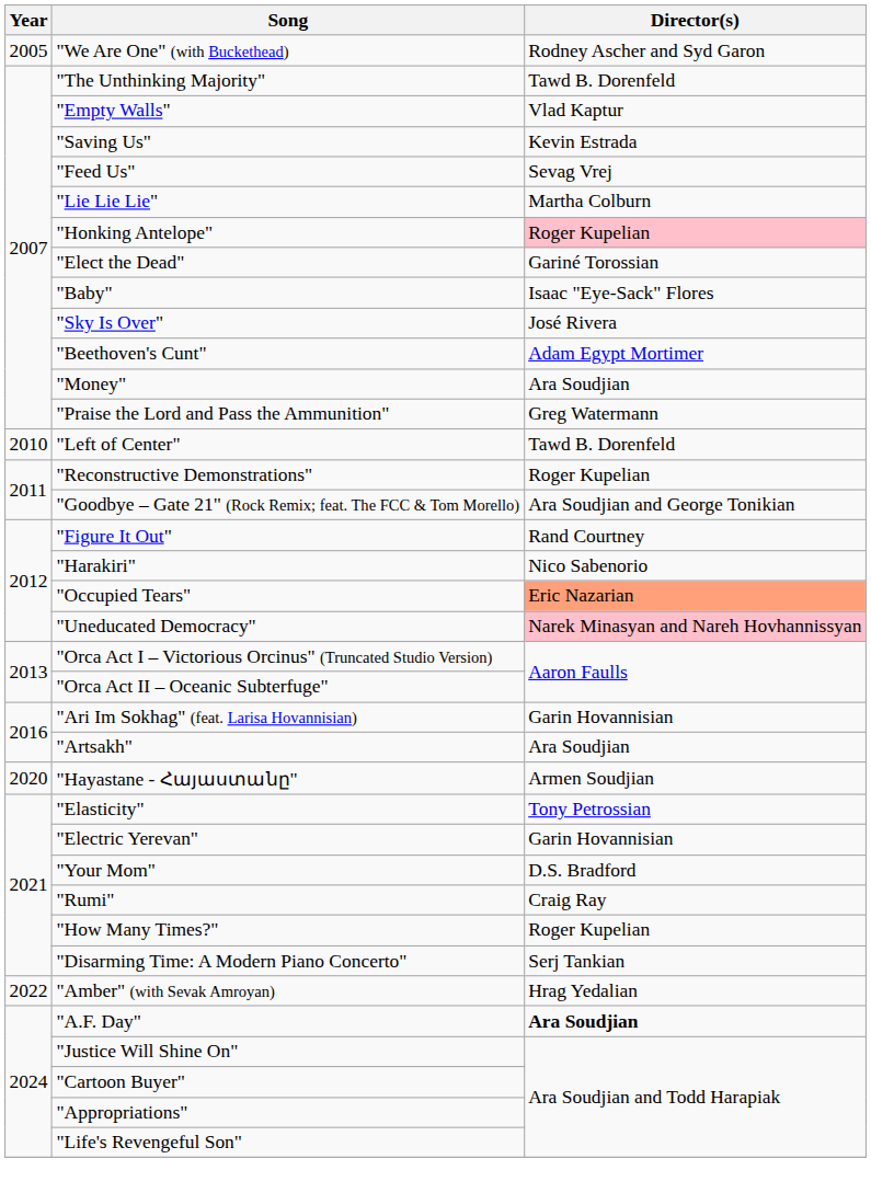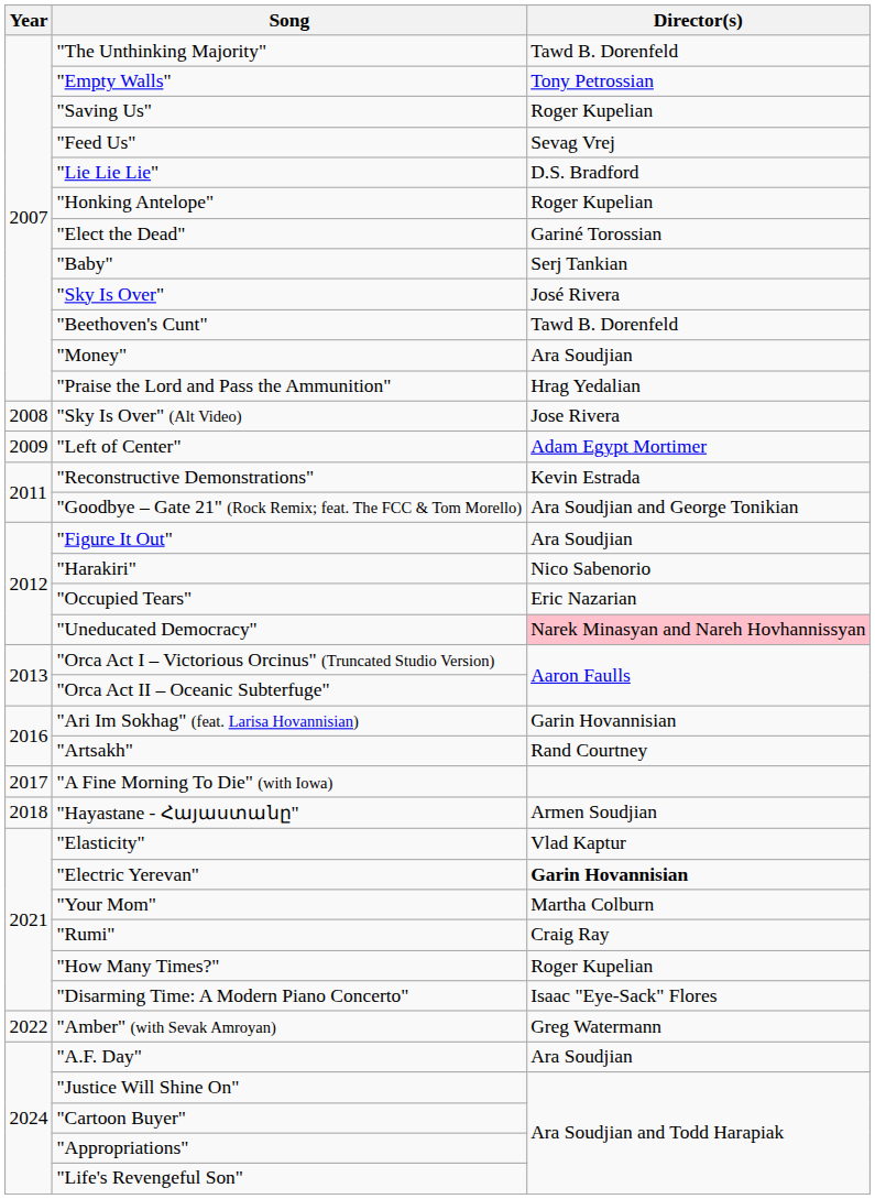- row: 2005 | "We Are One" (with Buckethead) | Rodney Ascher and Syd Garon
"Empty Walls" | Director(s): Vlad Kaptur -> Tony Petrossian
"Saving Us" | Director(s): Kevin Estrada -> Roger Kupelian
"Lie Lie Lie" | Director(s): Martha Colburn -> D.S. Bradford
"Honking Antelope" | Director(s): pink background -> no background
"Baby" | Director(s): Isaac "Eye-Sack" Flores -> Serj Tankian
"Beethoven's Cunt" | Director(s): Adam Egypt Mortimer -> Tawd B. Dorenfeld
"Praise the Lord and Pass the Ammunition" | Director(s): Greg Watermann -> Hrag Yedalian
+ row: 2008 | "Sky Is Over" (Alt Video) | Jose Rivera
"Left of Center" | Year: 2010 -> 2009
"Left of Center" | Director(s): Tawd B. Dorenfeld -> Adam Egypt Mortimer
"Reconstructive Demonstrations" | Director(s): Roger Kupelian -> Kevin Estrada
"Figure It Out" | Director(s): Rand Courtney -> Ara Soudjian
"Occupied Tears" | Director(s): lightsalmon background -> no background
"Artsakh" | Director(s): Ara Soudjian -> Rand Courtney
+ row: 2017 | "A Fine Morning To Die" (with Iowa)
"Hayastane - Հայաստանը" | Year: 2020 -> 2018
"Elasticity" | Director(s): Tony Petrossian -> Vlad Kaptur
"Electric Yerevan" | Director(s): normal -> bold
"Your Mom" | Director(s): D.S. Bradford -> Martha Colburn
"Disarming Time: A Modern Piano Concerto" | Director(s): Serj Tankian -> Isaac "Eye-Sack" Flores
"Amber" (with Sevak Amroyan) | Director(s): Hrag Yedalian -> Greg Watermann
"A.F. Day" | Director(s): bold -> normal
